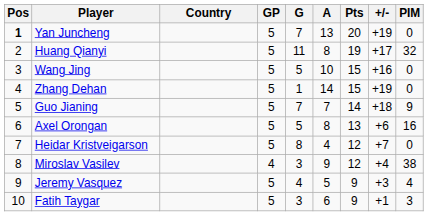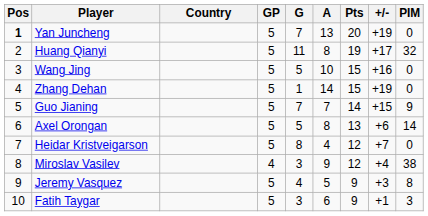Guo Jianing | +/-: +18 -> +15
Axel Orongan | PIM: 16 -> 14
Jeremy Vasquez | PIM: 4 -> 8
